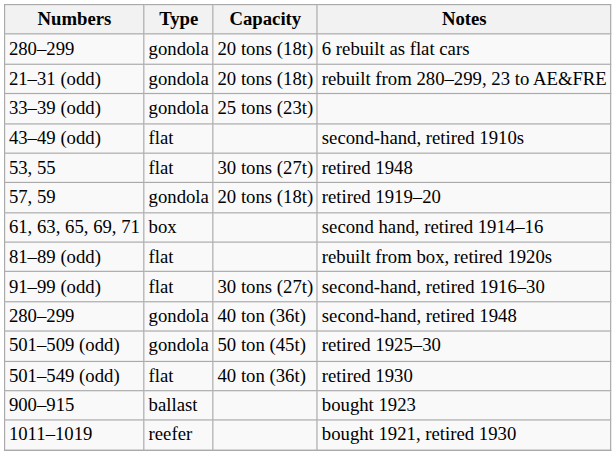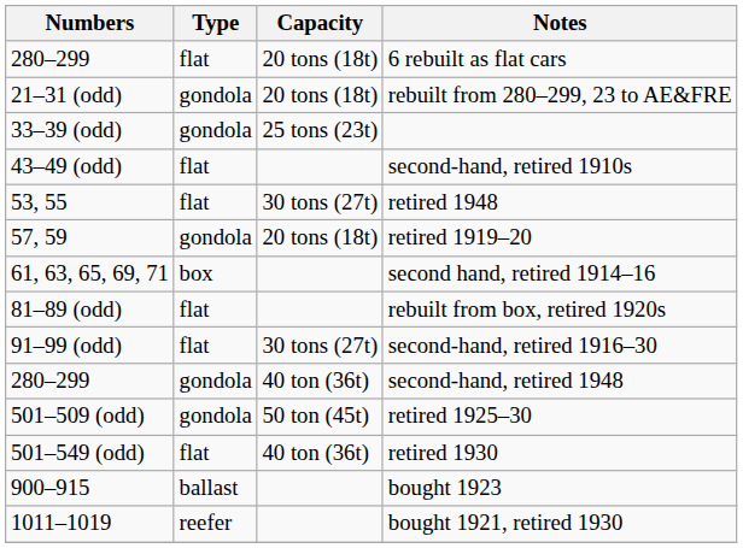6 rebuilt as flat cars | Type: gondola -> flat
